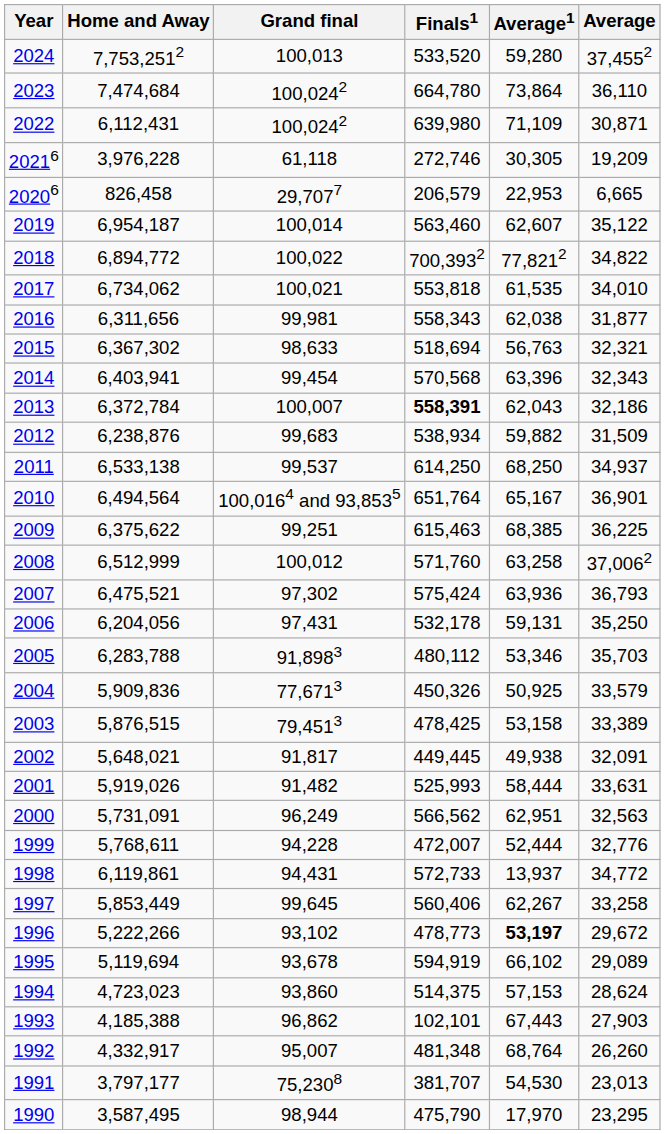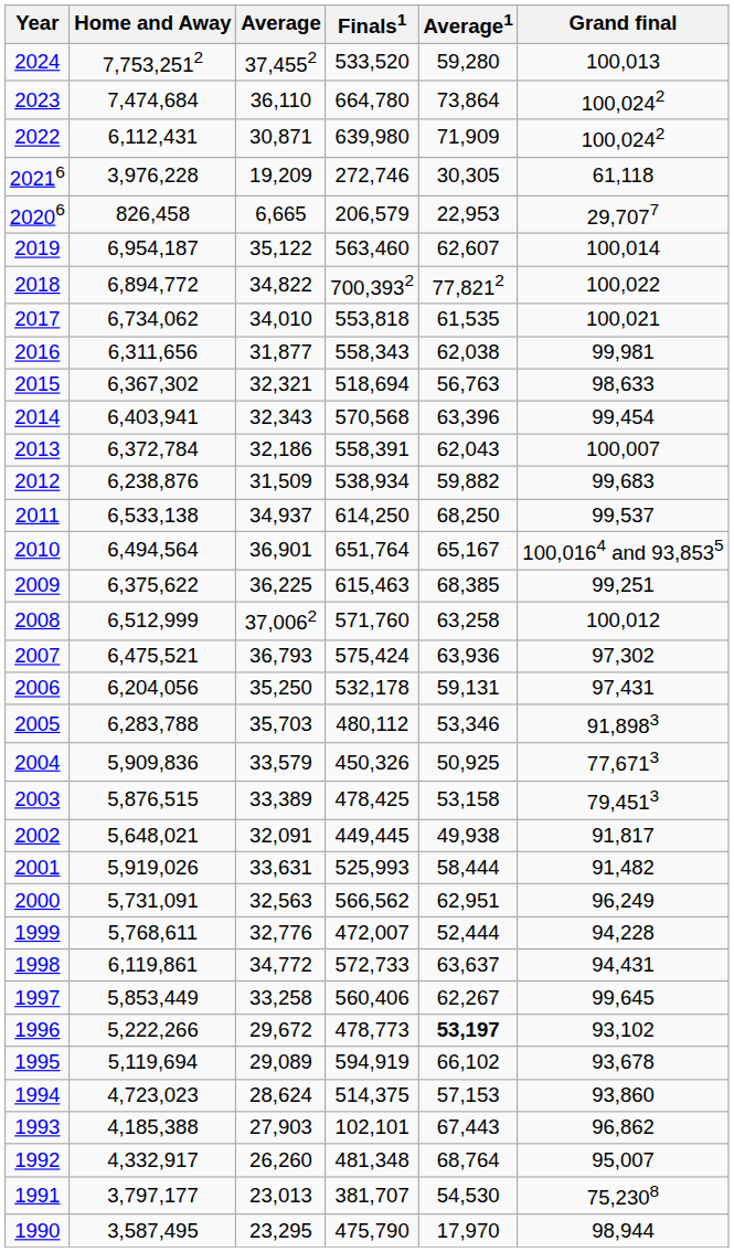columns swapped: Average <-> Grand final
2022 | Average1: 71,109 -> 71,909
2013 | Finals1: bold -> normal
1998 | Average1: 13,937 -> 63,637
